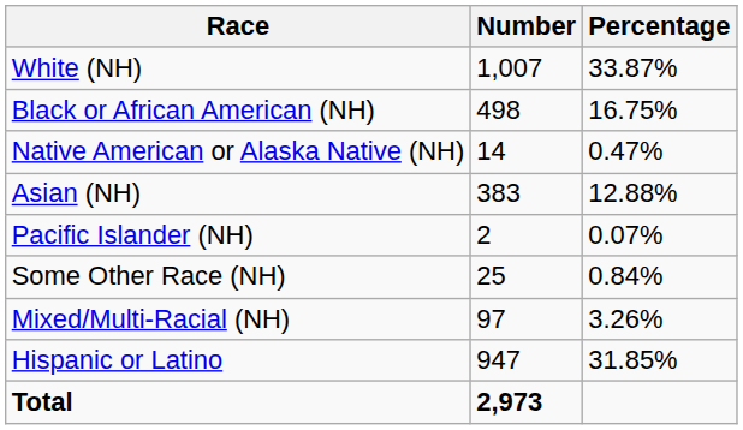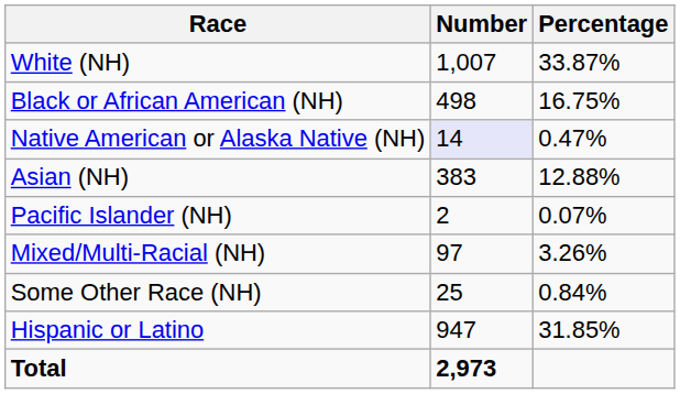Native American or Alaska Native (NH) | Number: no background -> lavender background
rows swapped: Some Other Race (NH) <-> Mixed/Multi-Racial (NH)
